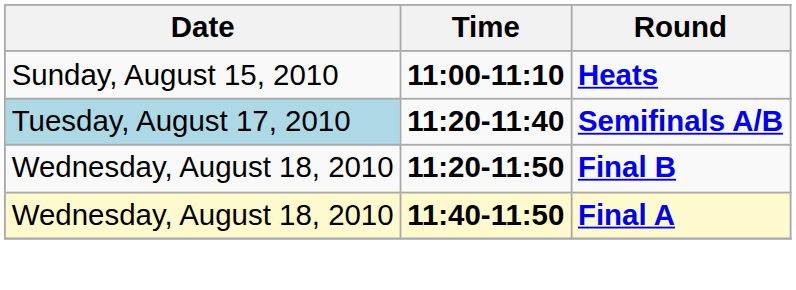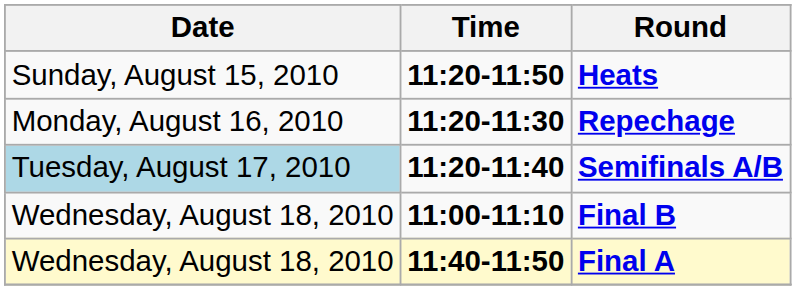Heats | Time: 11:00-11:10 -> 11:20-11:50
+ row: Monday, August 16, 2010 | 11:20-11:30 | Repechage
Final B | Time: 11:20-11:50 -> 11:00-11:10
